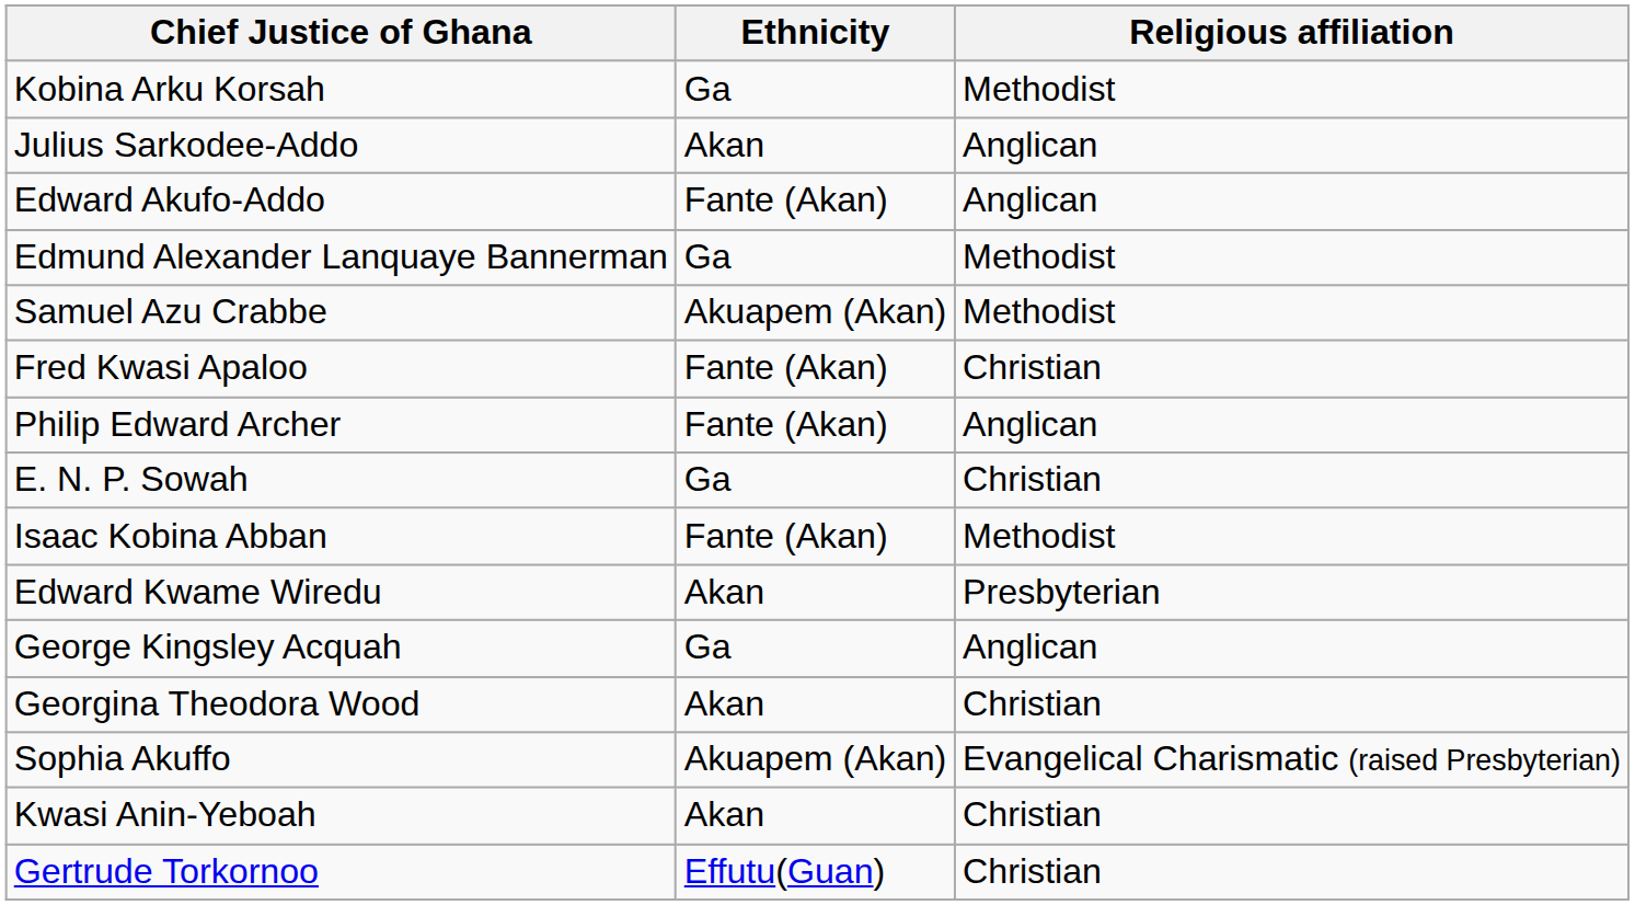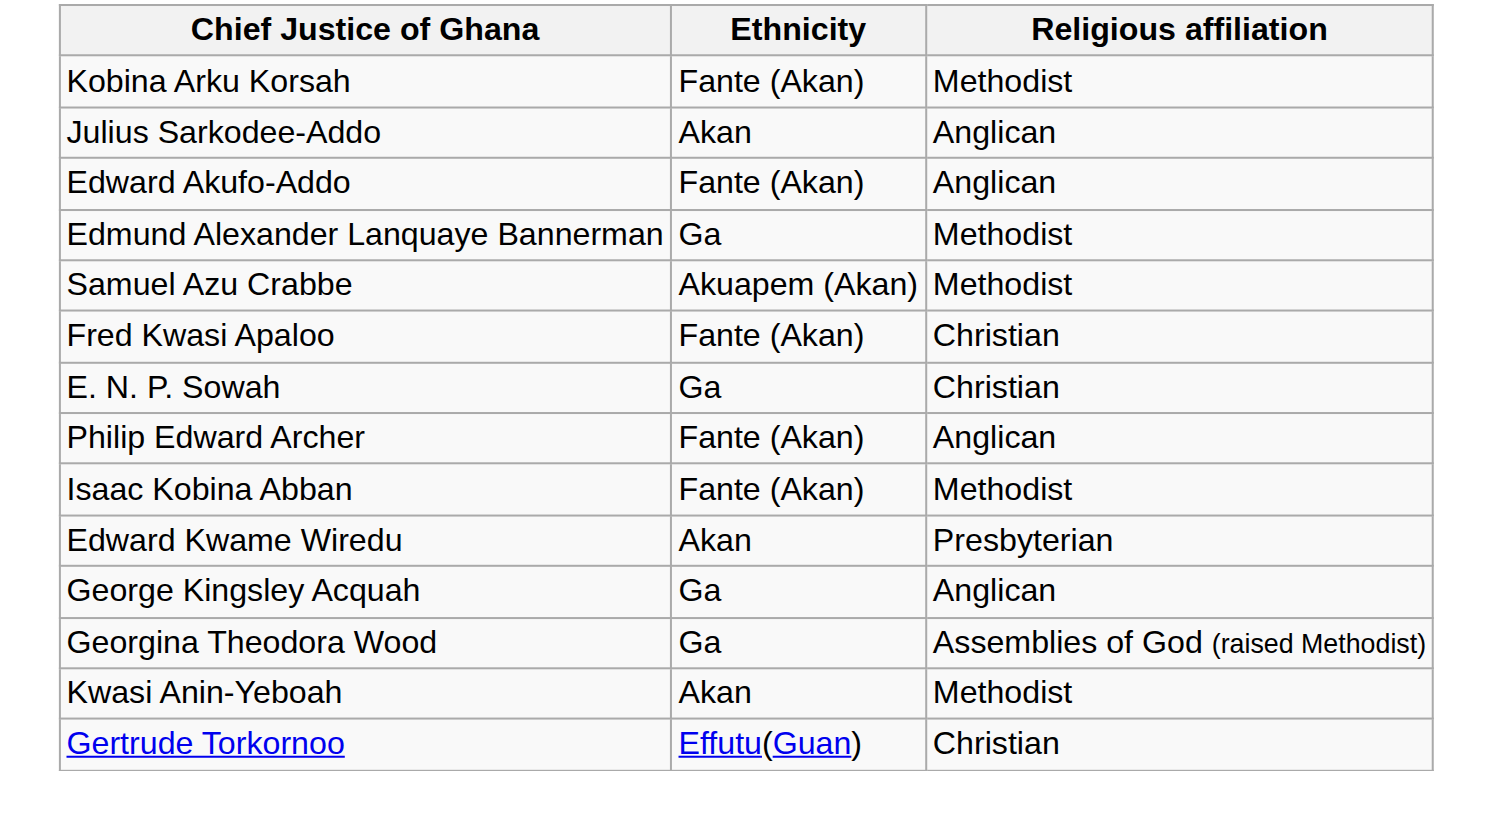Kobina Arku Korsah | Ethnicity: Ga -> Fante (Akan)
rows swapped: E. N. P. Sowah <-> Philip Edward Archer
Georgina Theodora Wood | Ethnicity: Akan -> Ga
Georgina Theodora Wood | Religious affiliation: Christian -> Assemblies of God (raised Methodist)
- row: Sophia Akuffo | Akuapem (Akan) | Evangelical Charismatic (raised Presbyterian)
Kwasi Anin-Yeboah | Religious affiliation: Christian -> Methodist
